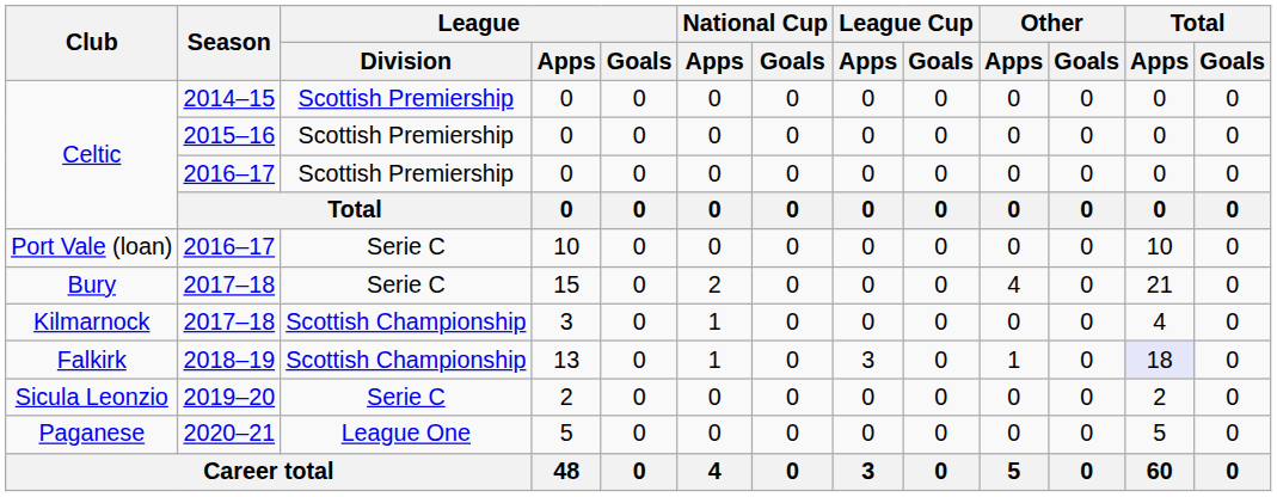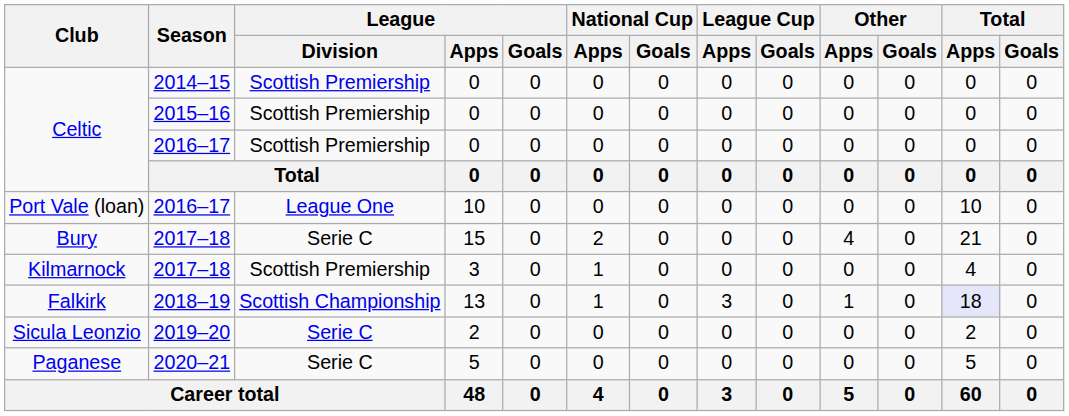Port Vale (loan) | League / Division: Serie C -> League One
Kilmarnock | League / Division: Scottish Championship -> Scottish Premiership
Paganese | League / Division: League One -> Serie C
